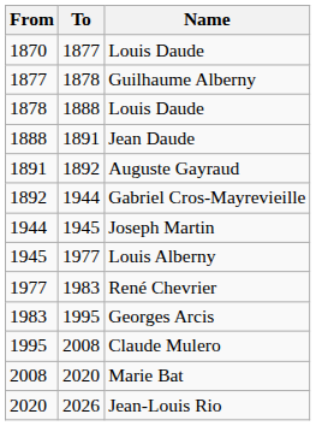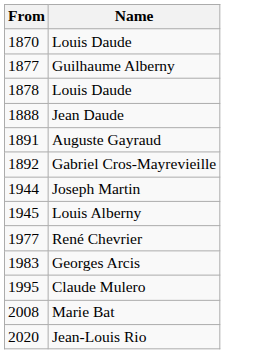- column: To | 1877 | 1878 | 1888 | 1891 | 1892 | 1944 | 1945 | 1977 | 1983 | 1995 | 2008 | 2020 | 2026
